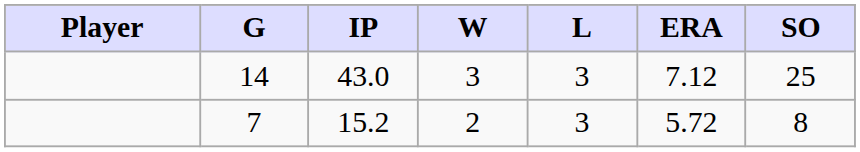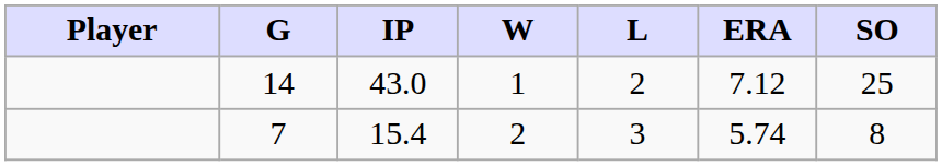14 | W: 3 -> 1
14 | L: 3 -> 2
7 | IP: 15.2 -> 15.4
7 | ERA: 5.72 -> 5.74
